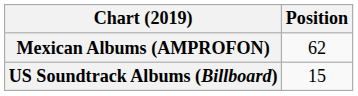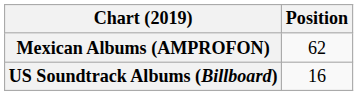US Soundtrack Albums (Billboard) | Position: 15 -> 16
